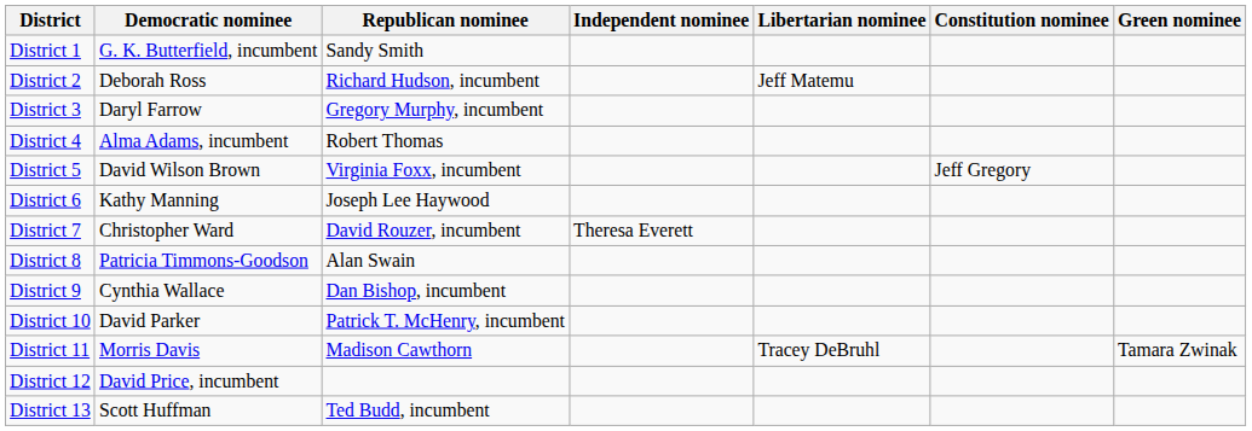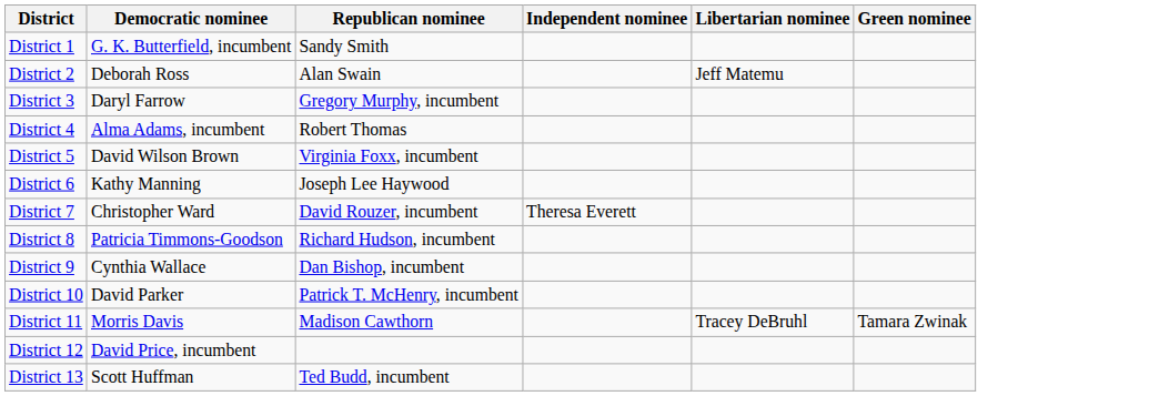- column: Constitution nominee | Jeff Gregory
District 2 | Republican nominee: Richard Hudson, incumbent -> Alan Swain
District 8 | Republican nominee: Alan Swain -> Richard Hudson, incumbent
